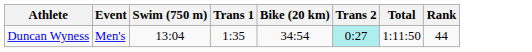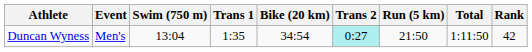+ column: Run (5 km) | 21:50
Duncan Wyness | Rank: 44 -> 42
